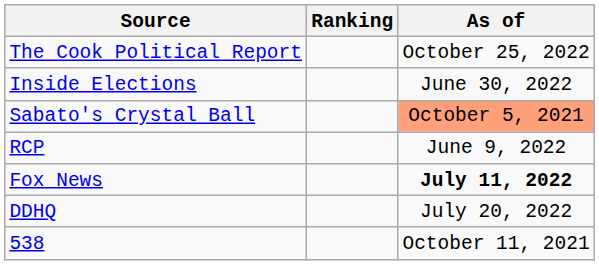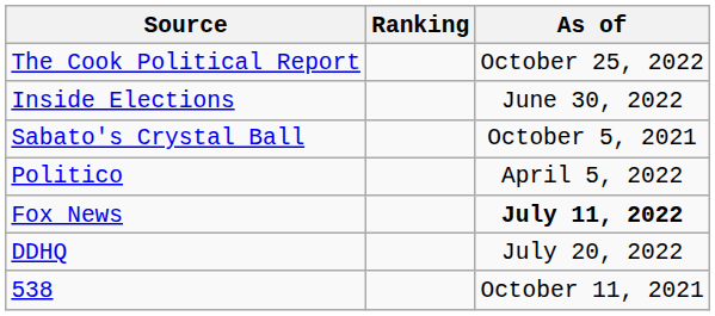Sabato's Crystal Ball | As of: lightsalmon background -> no background
+ row: Politico | April 5, 2022
- row: RCP | June 9, 2022
